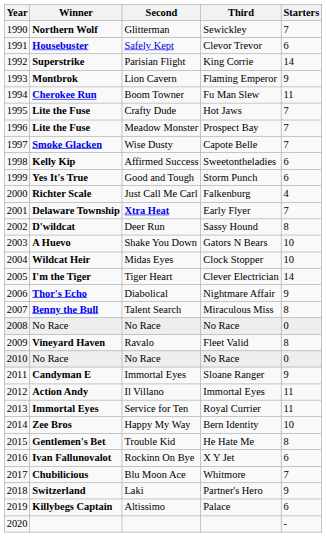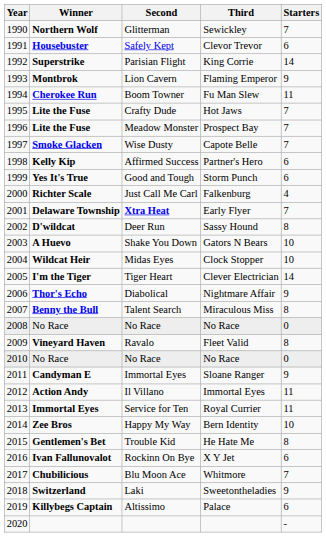Affirmed Success | Third: Sweetontheladies -> Partner's Hero
Laki | Third: Partner's Hero -> Sweetontheladies
